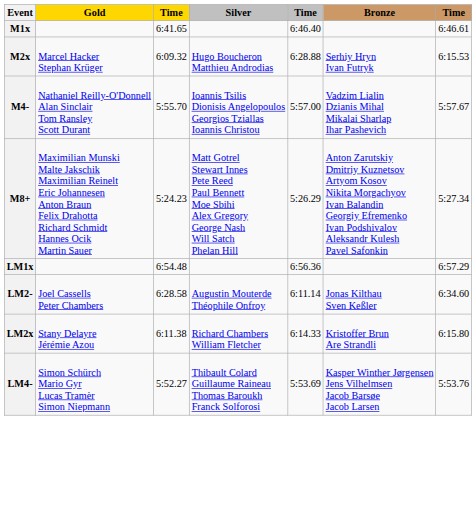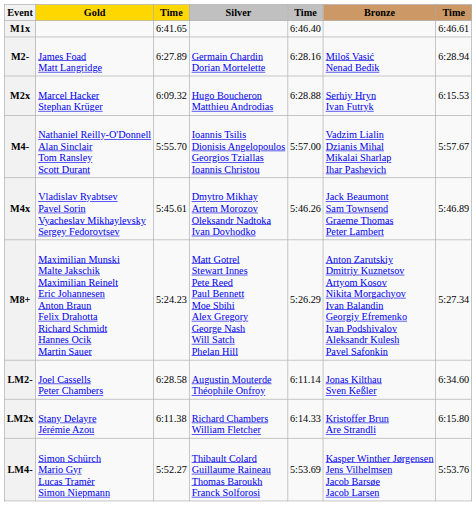+ row: M2- | James Foad Matt Langridge | 6:27.89 | Germain Chardin Dorian Mortelette | 6:28.16 | Miloš Vasić Nenad Beđik | 6:28.94
+ row: M4x | Vladislav Ryabtsev Pavel Sorin Vyacheslav Mikhaylevsky Sergey Fedorovtsev | 5:45.61 | Dmytro Mikhay Artem Morozov Oleksandr Nadtoka Ivan Dovhodko | 5:46.26 | Jack Beaumont Sam Townsend Graeme Thomas Peter Lambert | 5:46.89
- row: LM1x | 6:54.48 | 6:56.36 | 6:57.29
